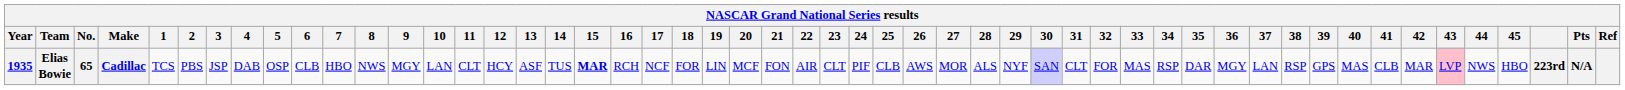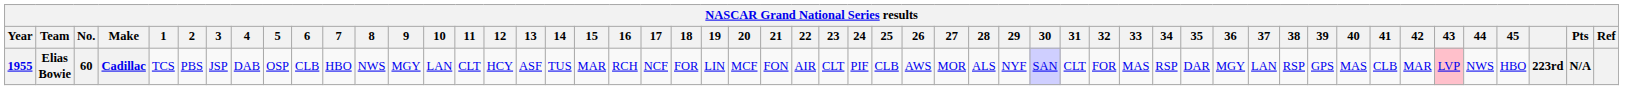Elias Bowie | Year: 1935 -> 1955
Elias Bowie | No.: 65 -> 60
Elias Bowie | 15: bold -> normal
